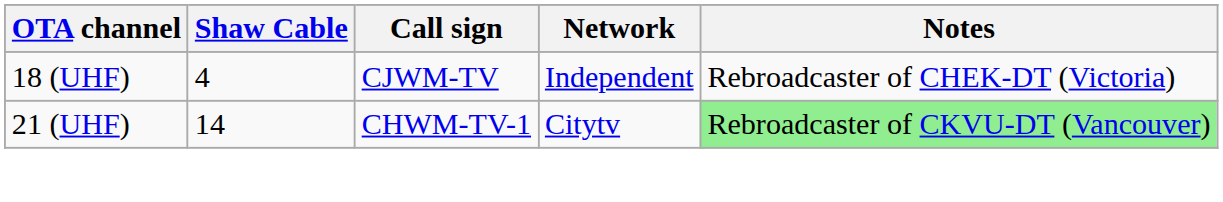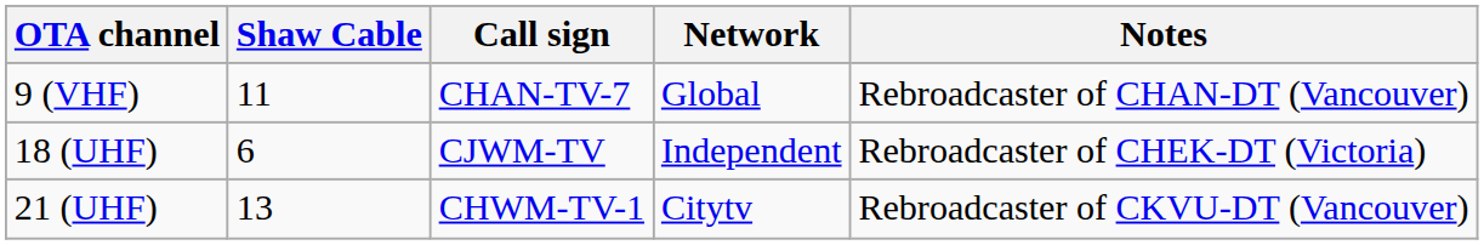+ row: 9 (VHF) | 11 | CHAN-TV-7 | Global | Rebroadcaster of CHAN-DT (Vancouver)
18 (UHF) | Shaw Cable: 4 -> 6
21 (UHF) | Shaw Cable: 14 -> 13
21 (UHF) | Notes: lightgreen background -> no background
